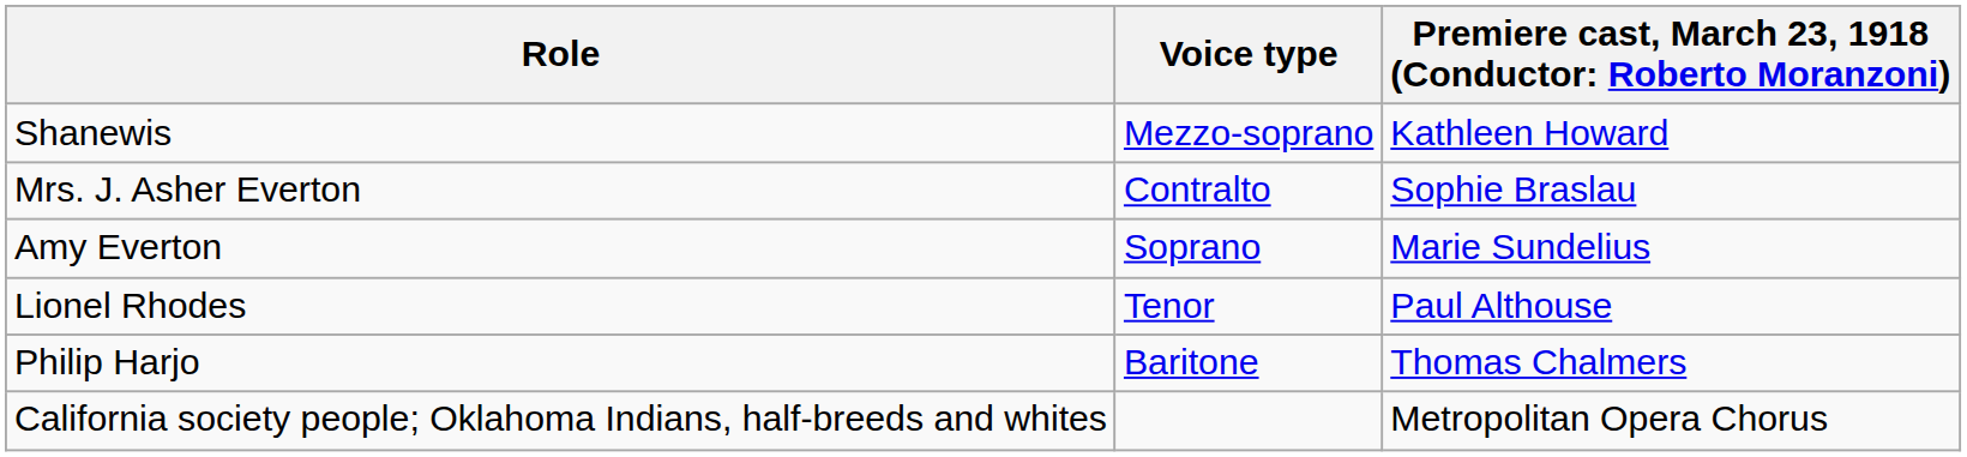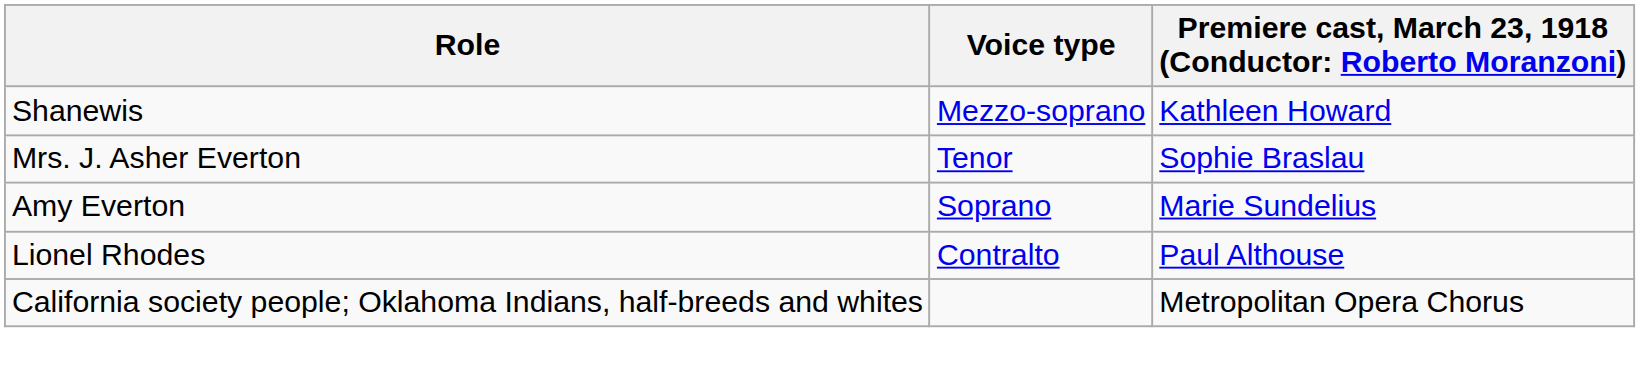Mrs. J. Asher Everton | Voice type: Contralto -> Tenor
Lionel Rhodes | Voice type: Tenor -> Contralto
- row: Philip Harjo | Baritone | Thomas Chalmers
